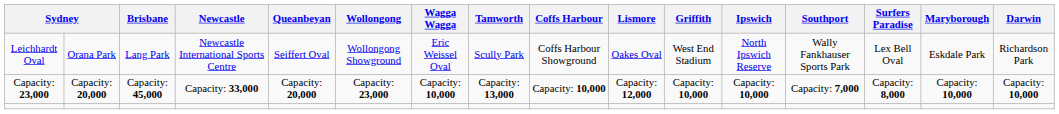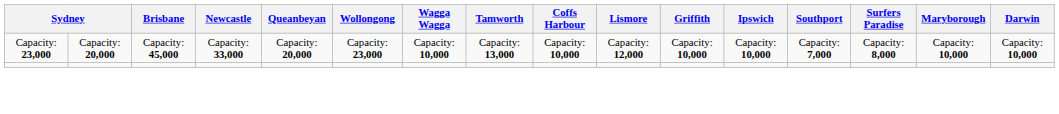- row: Leichhardt Oval | Orana Park | Lang Park | Newcastle International Sports Centre | Seiffert Oval | Wollongong Showground | Eric Weissel Oval | Scully Park | Coffs Harbour Showground | Oakes Oval | West End Stadium | North Ipswich Reserve | Wally Fankhauser Sports Park | Lex Bell Oval | Eskdale Park | Richardson Park
